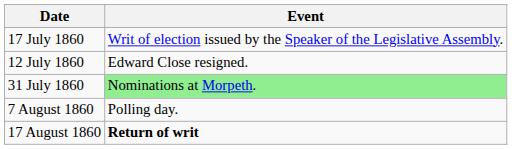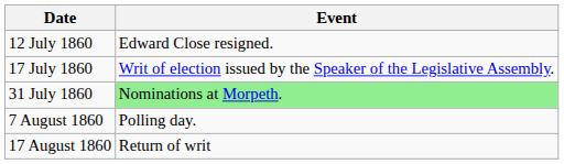rows swapped: 12 July 1860 <-> 17 July 1860
17 August 1860 | Event: bold -> normal
